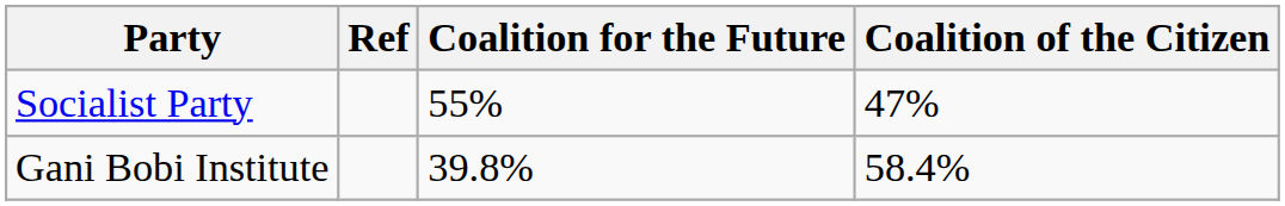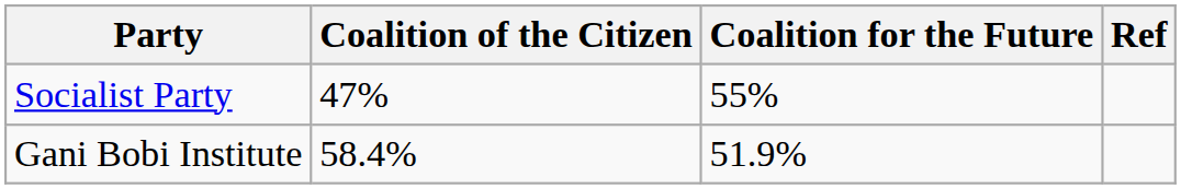columns swapped: Coalition of the Citizen <-> Ref
Gani Bobi Institute | Coalition for the Future: 39.8% -> 51.9%
